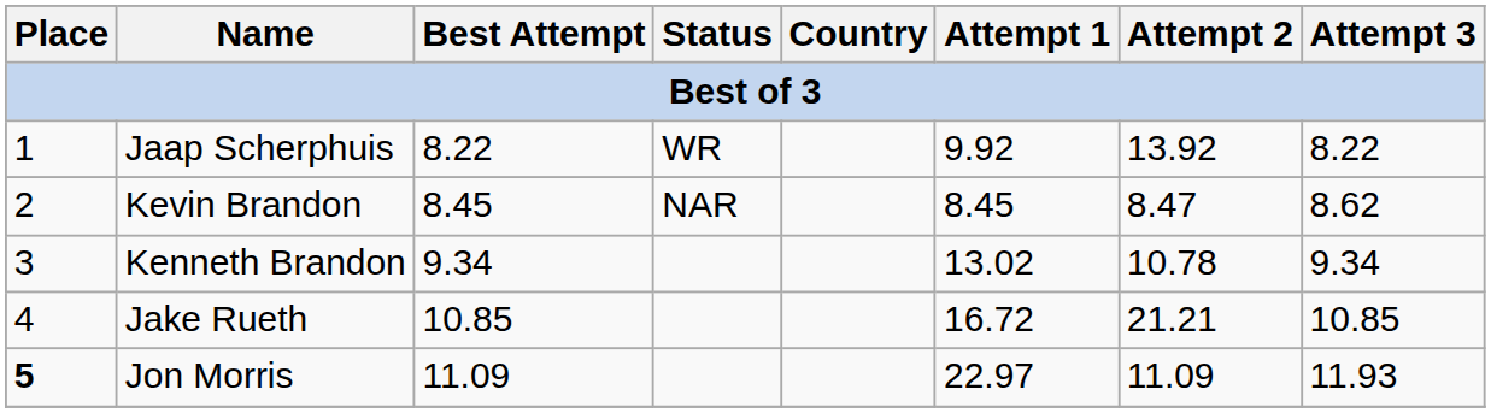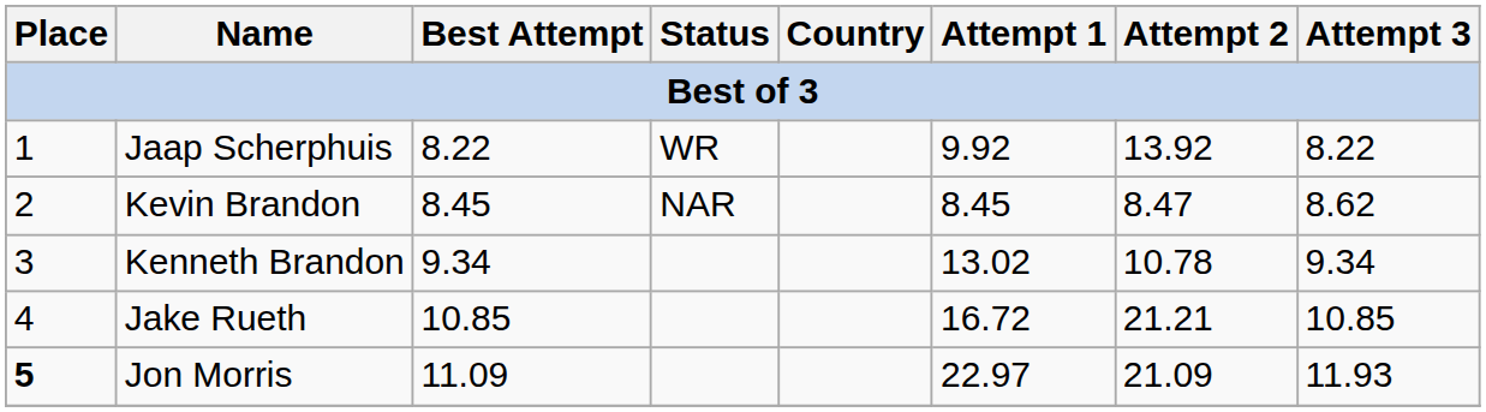Jon Morris | Attempt 2: 11.09 -> 21.09
